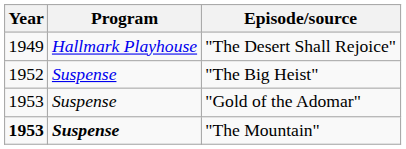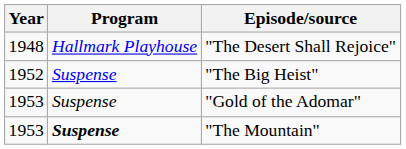"The Desert Shall Rejoice" | Year: 1949 -> 1948
"The Mountain" | Year: bold -> normal
